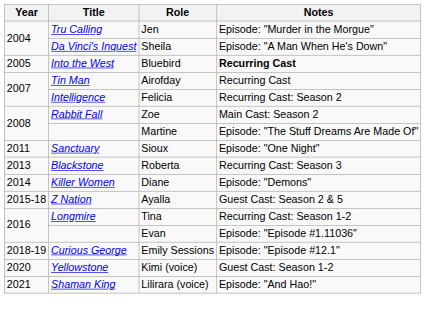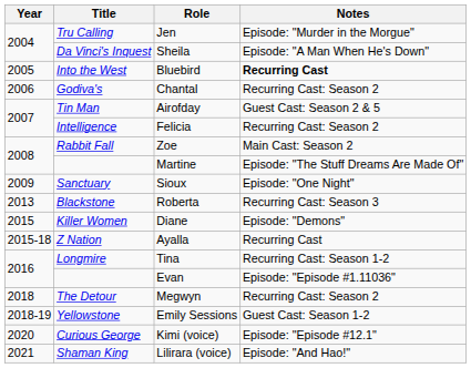+ row: 2006 | Godiva's | Chantal | Recurring Cast: Season 2
Airofday | Notes: Recurring Cast -> Guest Cast: Season 2 & 5
Sioux | Year: 2011 -> 2009
Diane | Year: 2014 -> 2015
Ayalla | Notes: Guest Cast: Season 2 & 5 -> Recurring Cast
+ row: 2018 | The Detour | Megwyn | Recurring Cast: Season 2
Emily Sessions | Title: Curious George -> Yellowstone
Emily Sessions | Notes: Episode: "Episode #12.1" -> Guest Cast: Season 1-2
Kimi (voice) | Title: Yellowstone -> Curious George
Kimi (voice) | Notes: Guest Cast: Season 1-2 -> Episode: "Episode #12.1"
